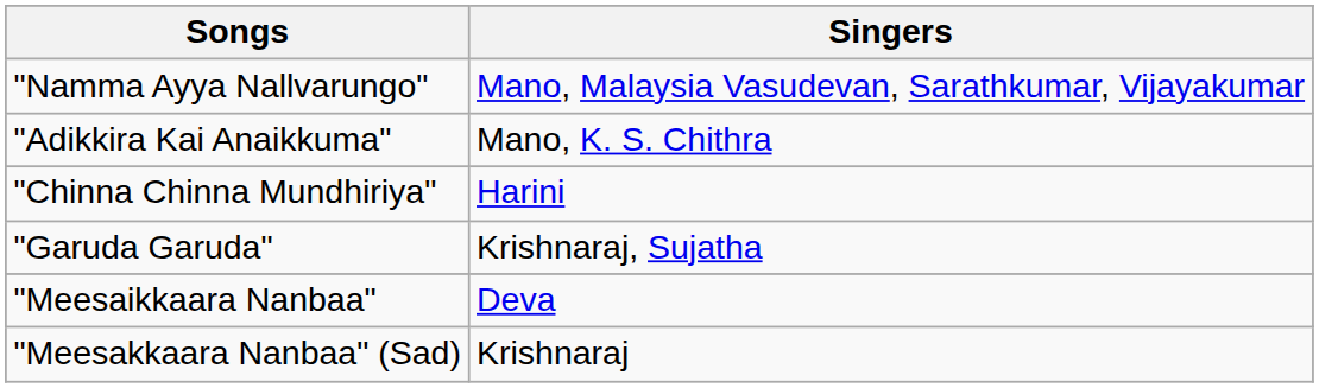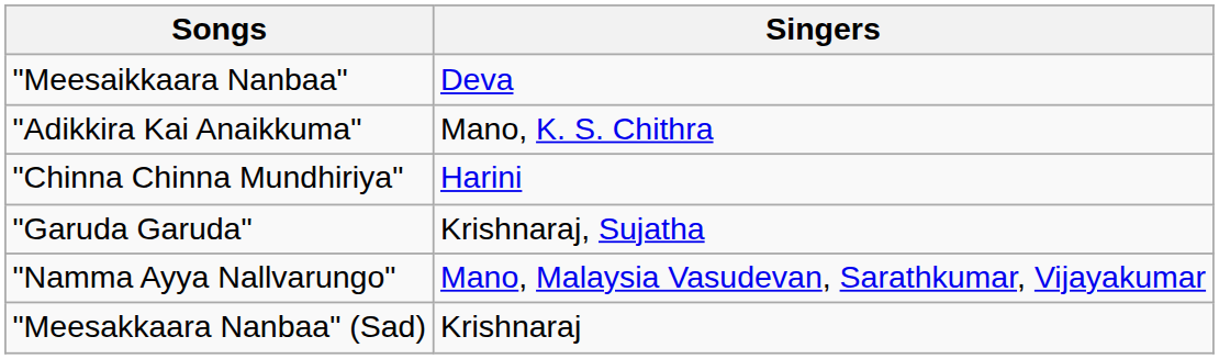rows swapped: "Namma Ayya Nallvarungo" <-> "Meesaikkaara Nanbaa"
